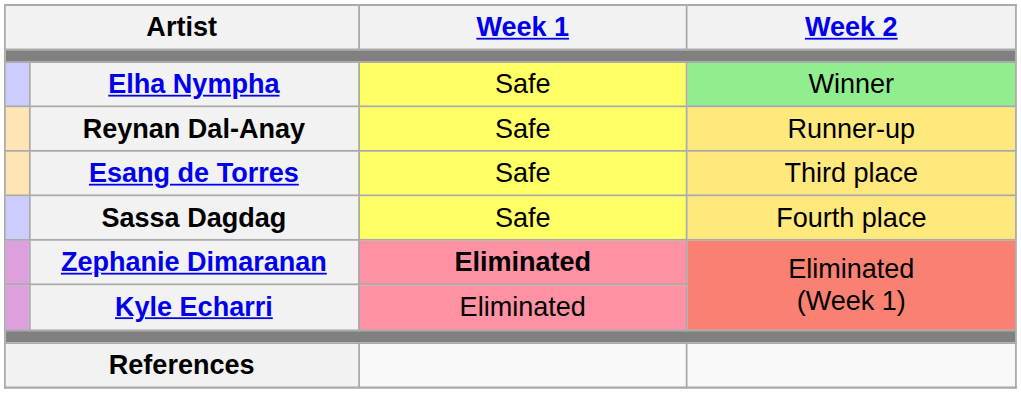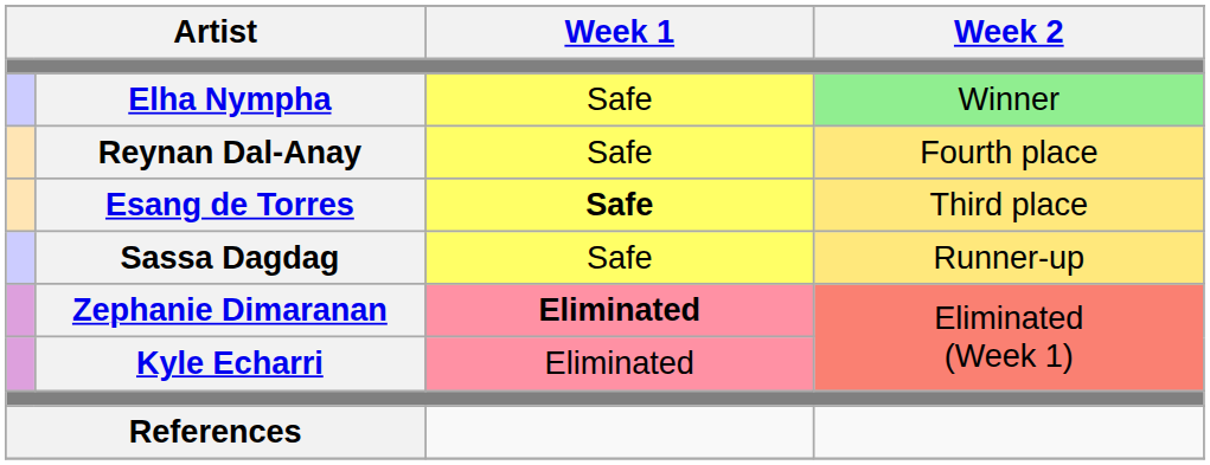Reynan Dal-Anay | Week 2: Runner-up -> Fourth place
Esang de Torres | Week 1: normal -> bold
Sassa Dagdag | Week 2: Fourth place -> Runner-up
